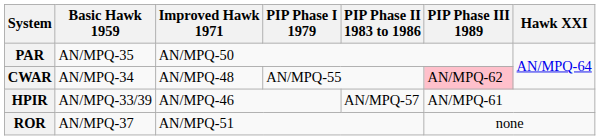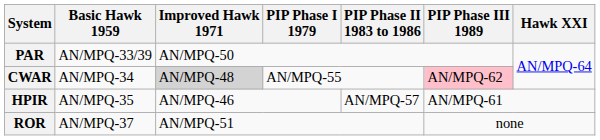PAR | Basic Hawk 1959: AN/MPQ-35 -> AN/MPQ-33/39
CWAR | Improved Hawk 1971: no background -> lightgrey background
HPIR | Basic Hawk 1959: AN/MPQ-33/39 -> AN/MPQ-35
